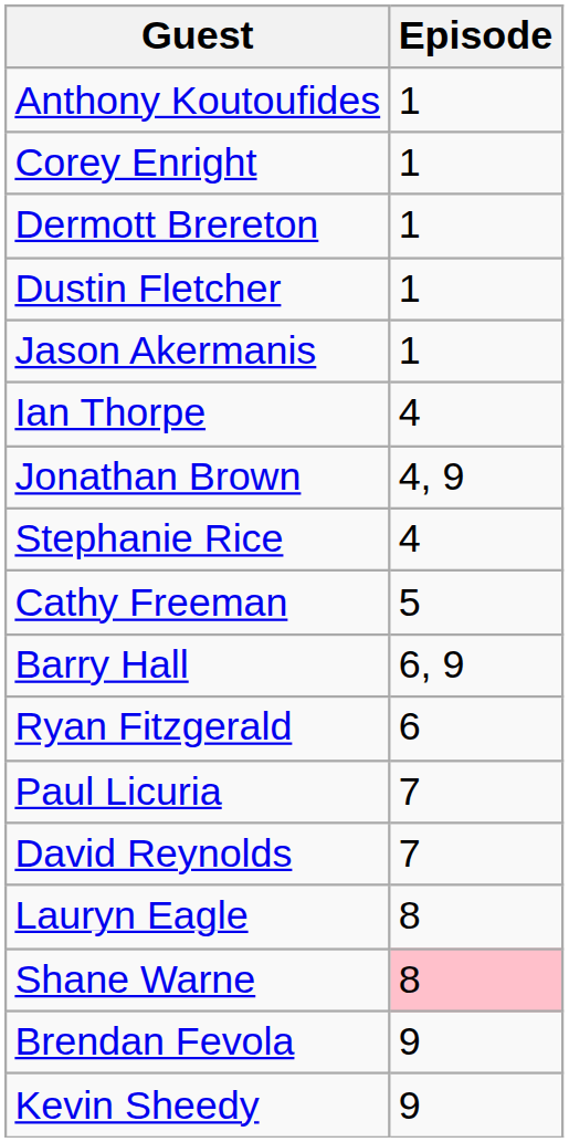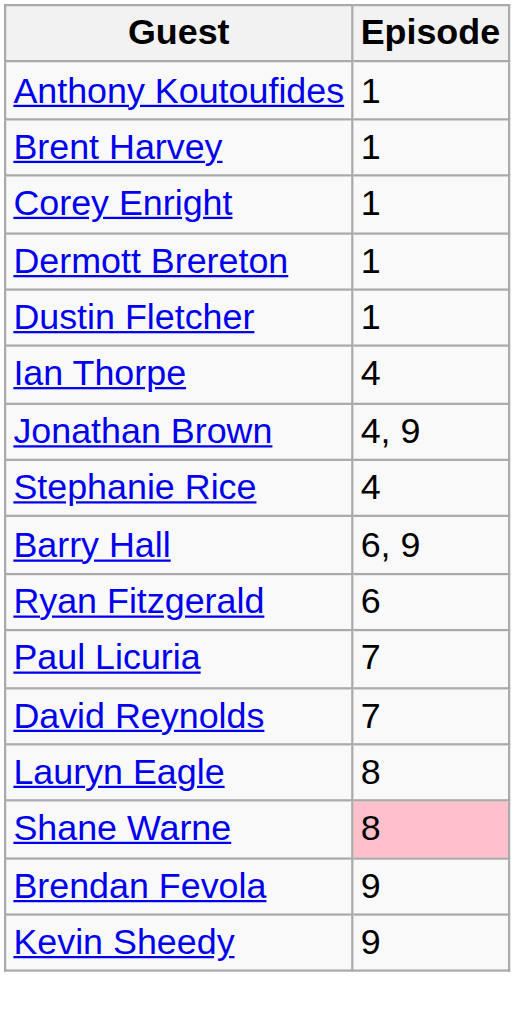+ row: Brent Harvey | 1
- row: Jason Akermanis | 1
- row: Cathy Freeman | 5
